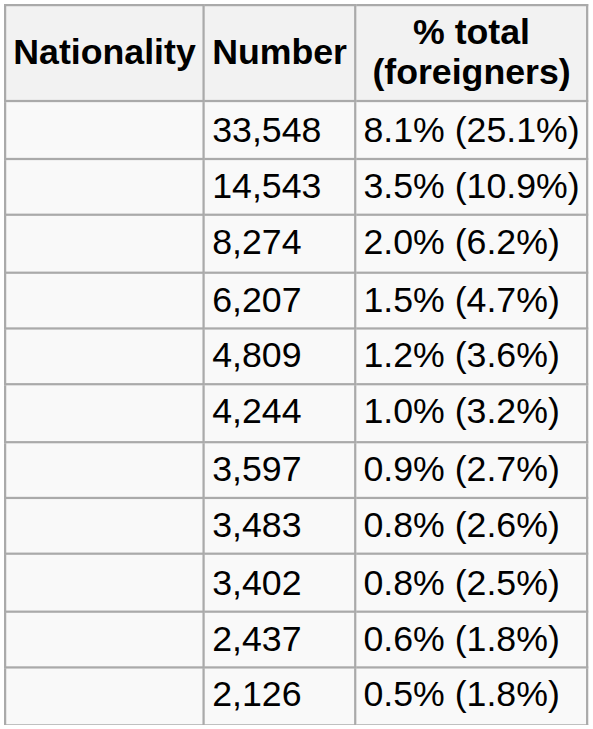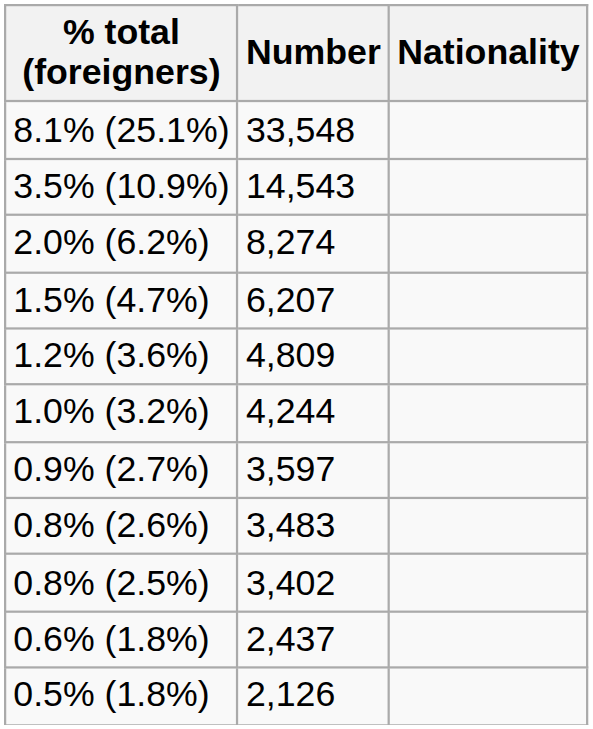columns swapped: Nationality <-> % total (foreigners)
